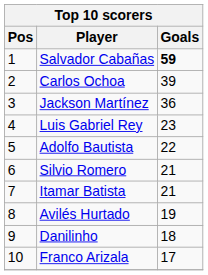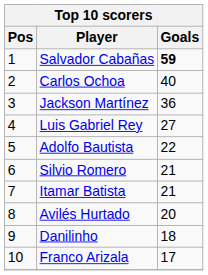Carlos Ochoa | Goals: 39 -> 40
Luis Gabriel Rey | Goals: 23 -> 27
Avilés Hurtado | Goals: 19 -> 20
